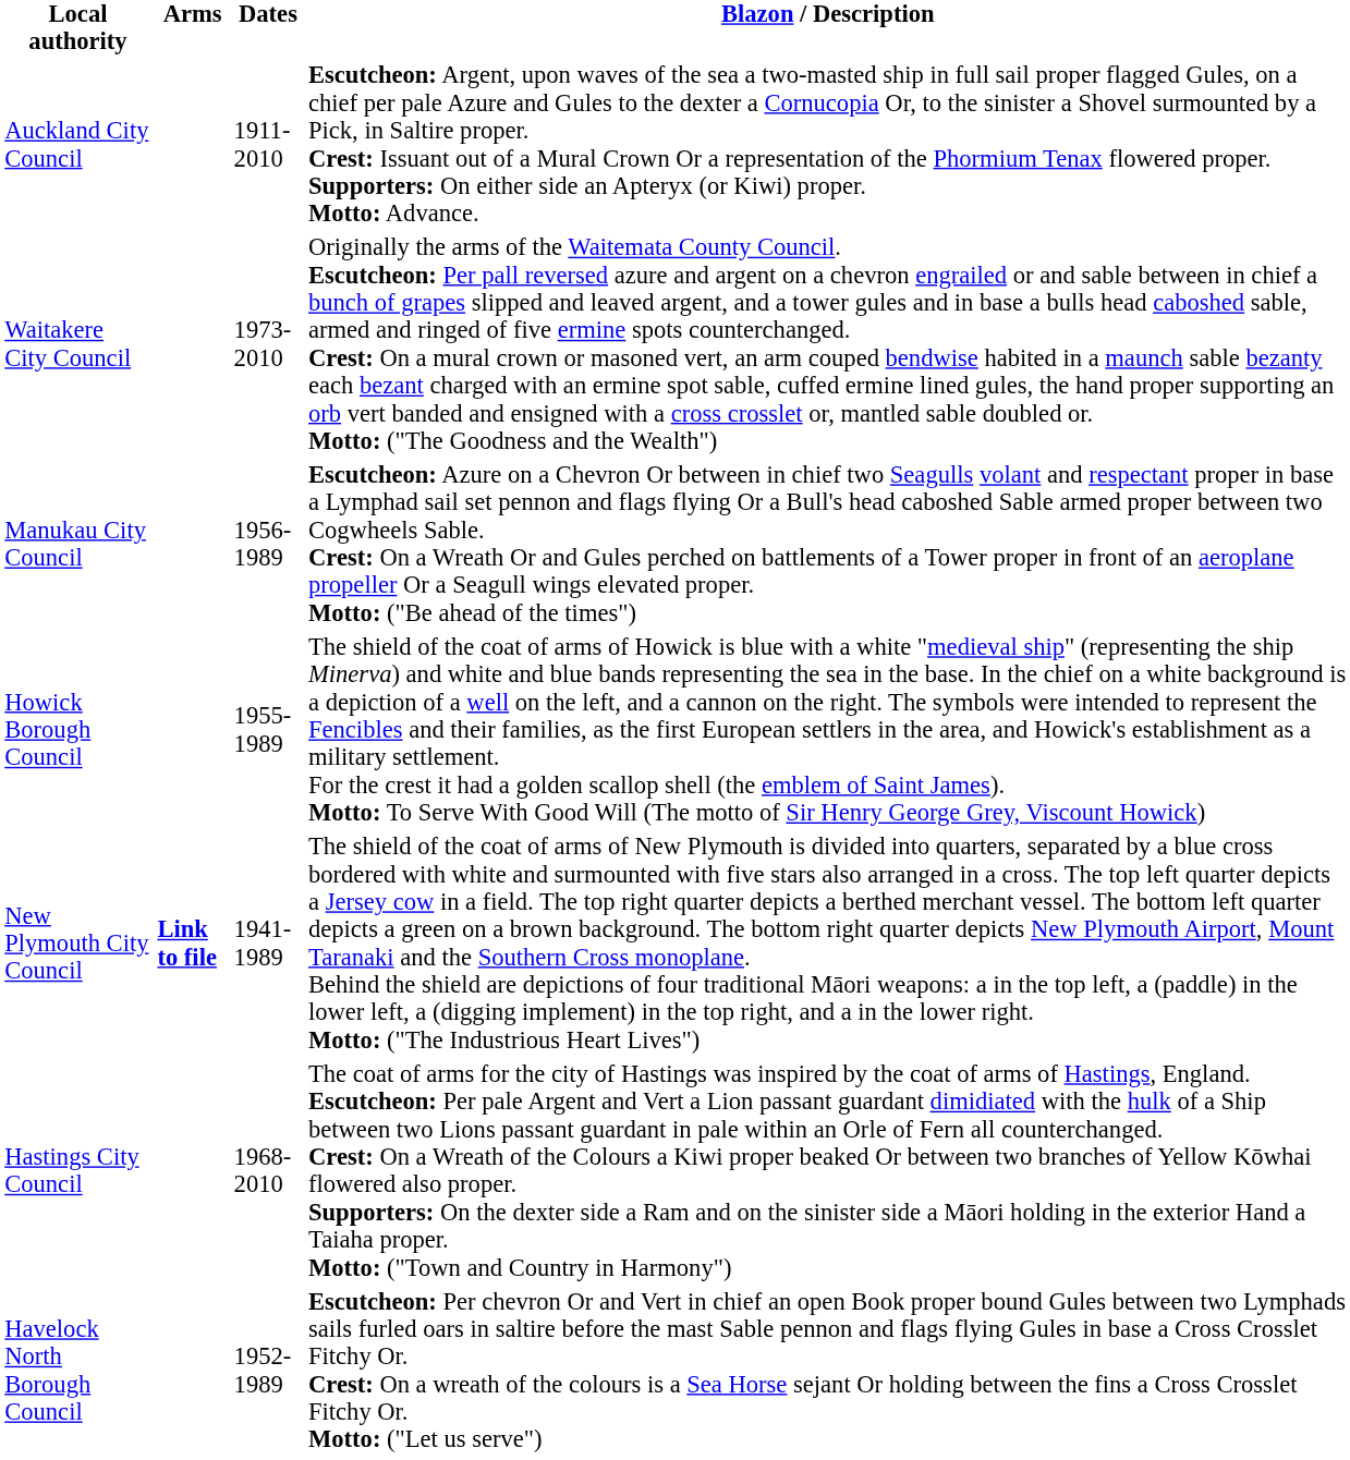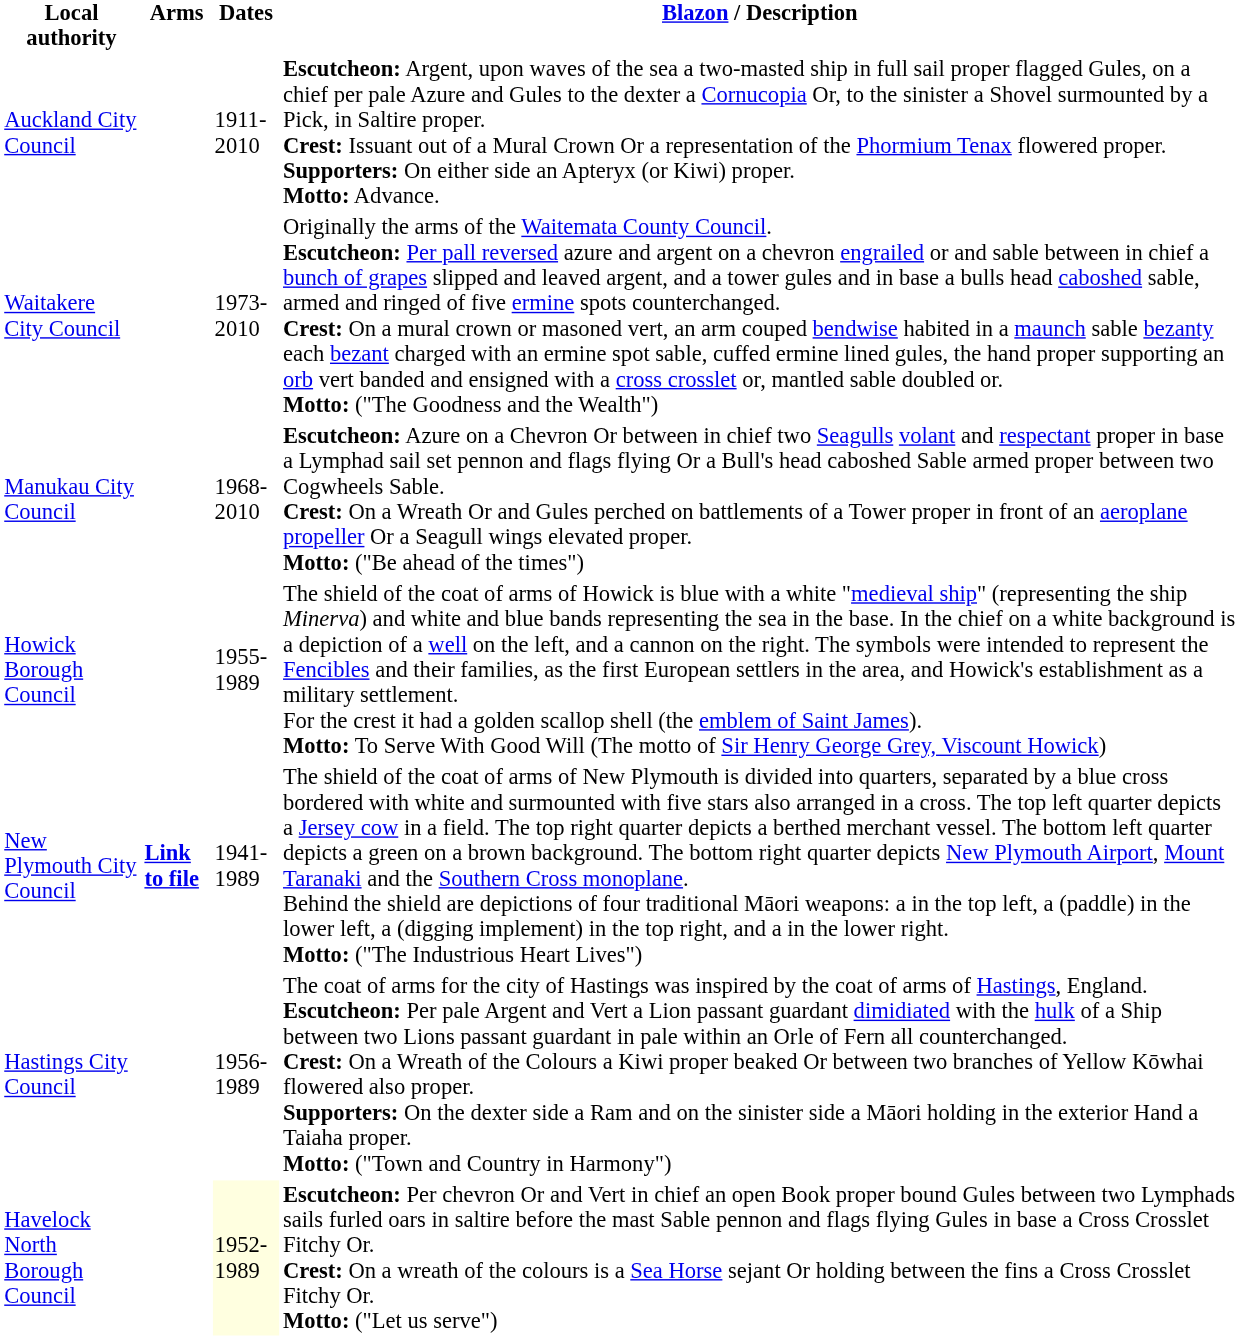Manukau City Council | Dates: 1956-1989 -> 1968-2010
Hastings City Council | Dates: 1968-2010 -> 1956-1989
Havelock North Borough Council | Dates: no background -> lightyellow background
